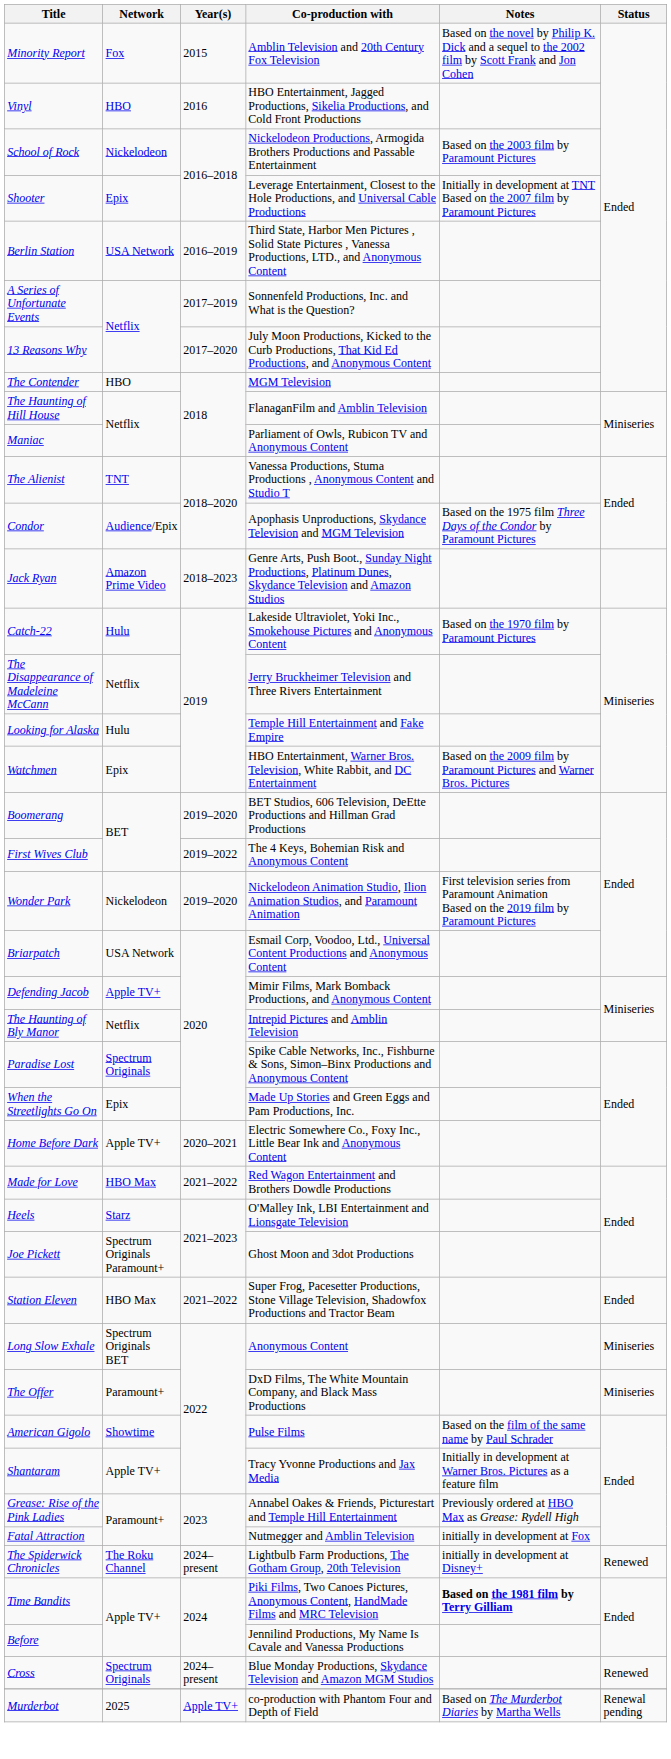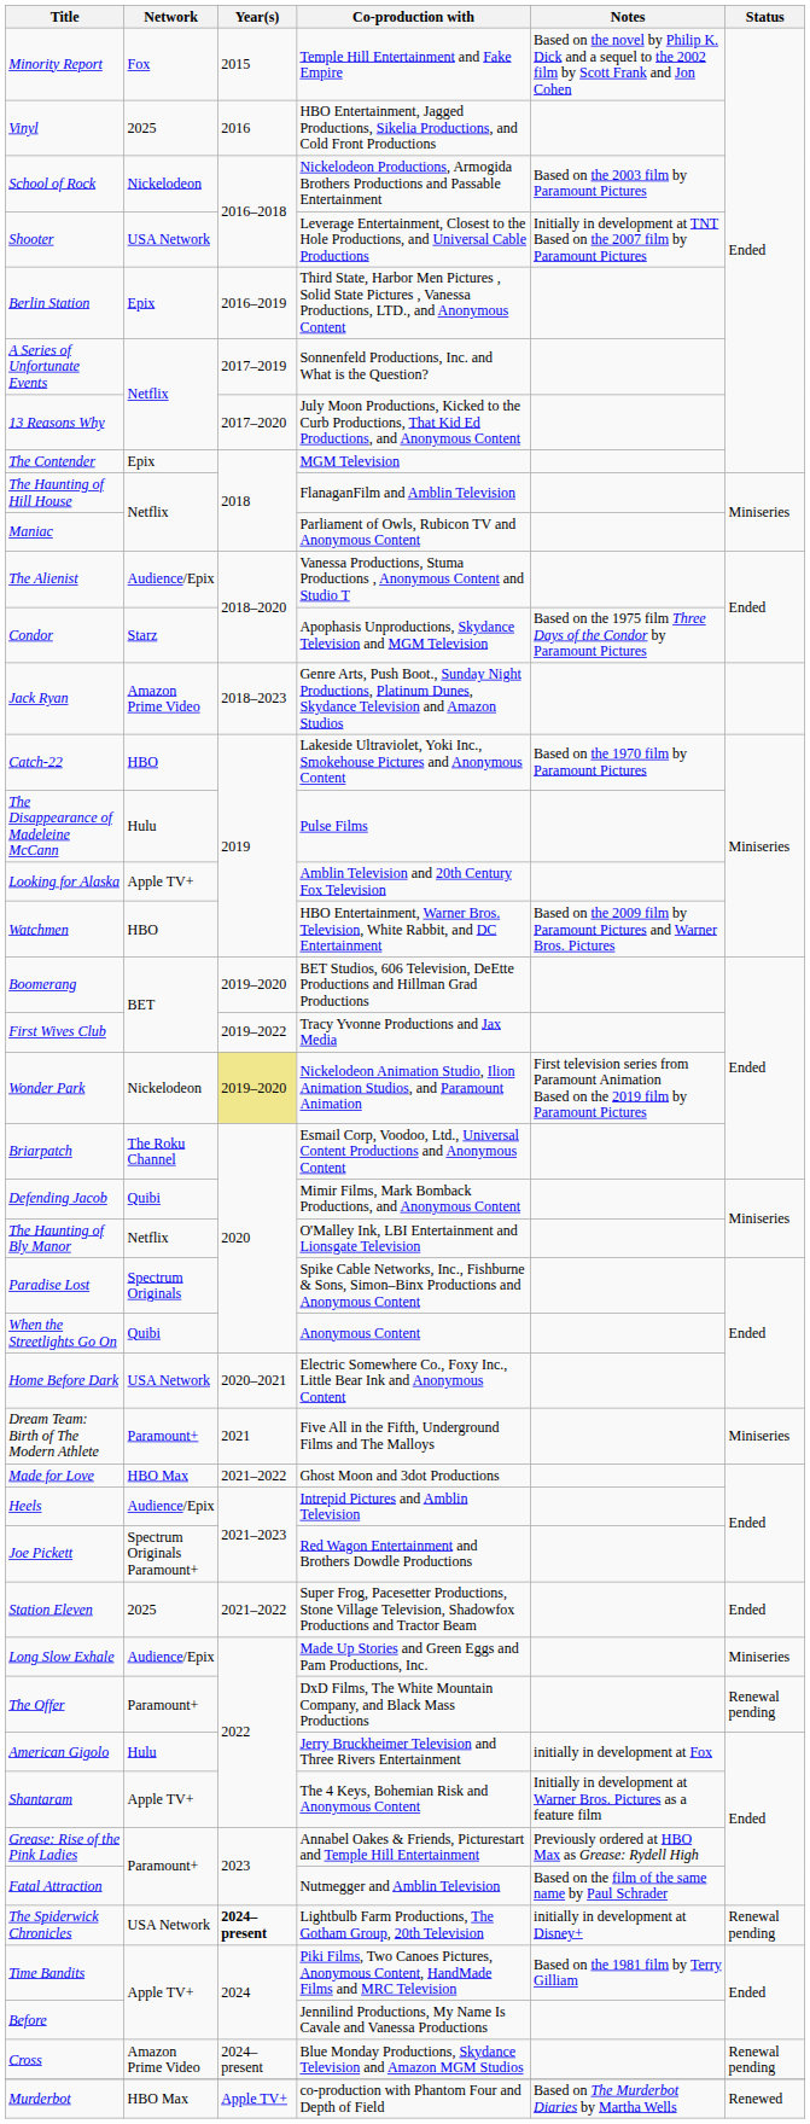Minority Report | Co-production with: Amblin Television and 20th Century Fox Television -> Temple Hill Entertainment and Fake Empire
Vinyl | Network: HBO -> 2025
Shooter | Network: Epix -> USA Network
Berlin Station | Network: USA Network -> Epix
The Contender | Network: HBO -> Epix
The Alienist | Network: TNT -> Audience/Epix
Condor | Network: Audience/Epix -> Starz
Catch-22 | Network: Hulu -> HBO
The Disappearance of Madeleine McCann | Network: Netflix -> Hulu
The Disappearance of Madeleine McCann | Co-production with: Jerry Bruckheimer Television and Three Rivers Entertainment -> Pulse Films
Looking for Alaska | Network: Hulu -> Apple TV+
Looking for Alaska | Co-production with: Temple Hill Entertainment and Fake Empire -> Amblin Television and 20th Century Fox Television
Watchmen | Network: Epix -> HBO
First Wives Club | Co-production with: The 4 Keys, Bohemian Risk and Anonymous Content -> Tracy Yvonne Productions and Jax Media
Wonder Park | Year(s): no background -> khaki background
Briarpatch | Network: USA Network -> The Roku Channel
Defending Jacob | Network: Apple TV+ -> Quibi
The Haunting of Bly Manor | Co-production with: Intrepid Pictures and Amblin Television -> O'Malley Ink, LBI Entertainment and Lionsgate Television
When the Streetlights Go On | Network: Epix -> Quibi
When the Streetlights Go On | Co-production with: Made Up Stories and Green Eggs and Pam Productions, Inc. -> Anonymous Content
Home Before Dark | Network: Apple TV+ -> USA Network
+ row: Dream Team: Birth of The Modern Athlete | Paramount+ | 2021 | Five All in the Fifth, Underground Films and The Malloys | Miniseries
Made for Love | Co-production with: Red Wagon Entertainment and Brothers Dowdle Productions -> Ghost Moon and 3dot Productions
Heels | Network: Starz -> Audience/Epix
Heels | Co-production with: O'Malley Ink, LBI Entertainment and Lionsgate Television -> Intrepid Pictures and Amblin Television
Joe Pickett | Co-production with: Ghost Moon and 3dot Productions -> Red Wagon Entertainment and Brothers Dowdle Productions
Station Eleven | Network: HBO Max -> 2025
Long Slow Exhale | Network: Spectrum Originals BET -> Audience/Epix
Long Slow Exhale | Co-production with: Anonymous Content -> Made Up Stories and Green Eggs and Pam Productions, Inc.
The Offer | Status: Miniseries -> Renewal pending
American Gigolo | Network: Showtime -> Hulu
American Gigolo | Co-production with: Pulse Films -> Jerry Bruckheimer Television and Three Rivers Entertainment
American Gigolo | Notes: Based on the film of the same name by Paul Schrader -> initially in development at Fox
Shantaram | Co-production with: Tracy Yvonne Productions and Jax Media -> The 4 Keys, Bohemian Risk and Anonymous Content
Fatal Attraction | Notes: initially in development at Fox -> Based on the film of the same name by Paul Schrader
The Spiderwick Chronicles | Network: The Roku Channel -> USA Network
The Spiderwick Chronicles | Year(s): normal -> bold
The Spiderwick Chronicles | Status: Renewed -> Renewal pending
Time Bandits | Notes: bold -> normal
Cross | Network: Spectrum Originals -> Amazon Prime Video
Cross | Status: Renewed -> Renewal pending
Murderbot | Network: 2025 -> HBO Max
Murderbot | Status: Renewal pending -> Renewed
